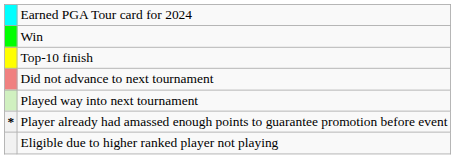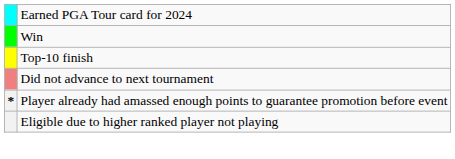- row: Played way into next tournament
